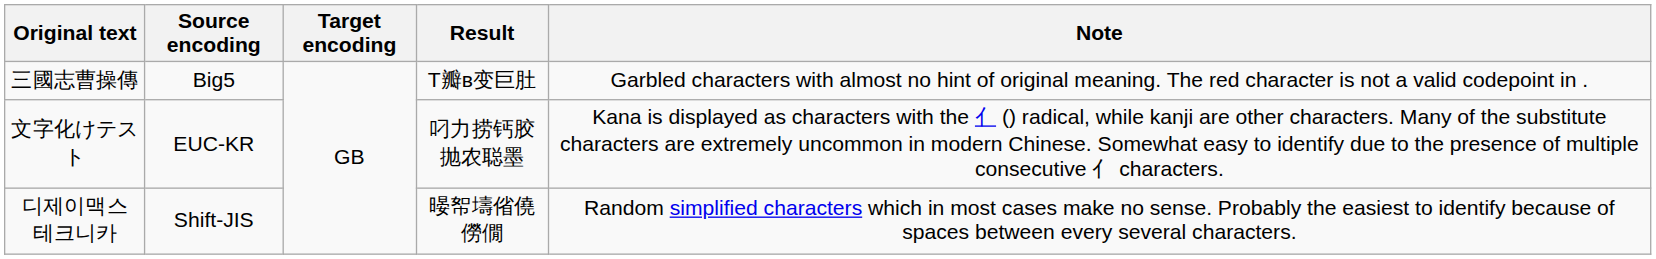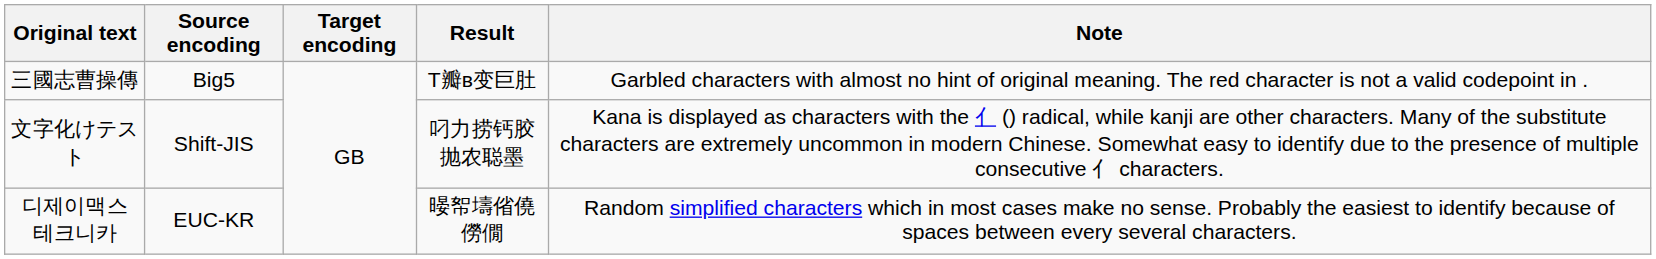文字化けテスト | Source encoding: EUC-KR -> Shift-JIS
디제이맥스 테크니카 | Source encoding: Shift-JIS -> EUC-KR
